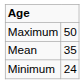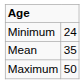rows swapped: Maximum <-> Minimum
